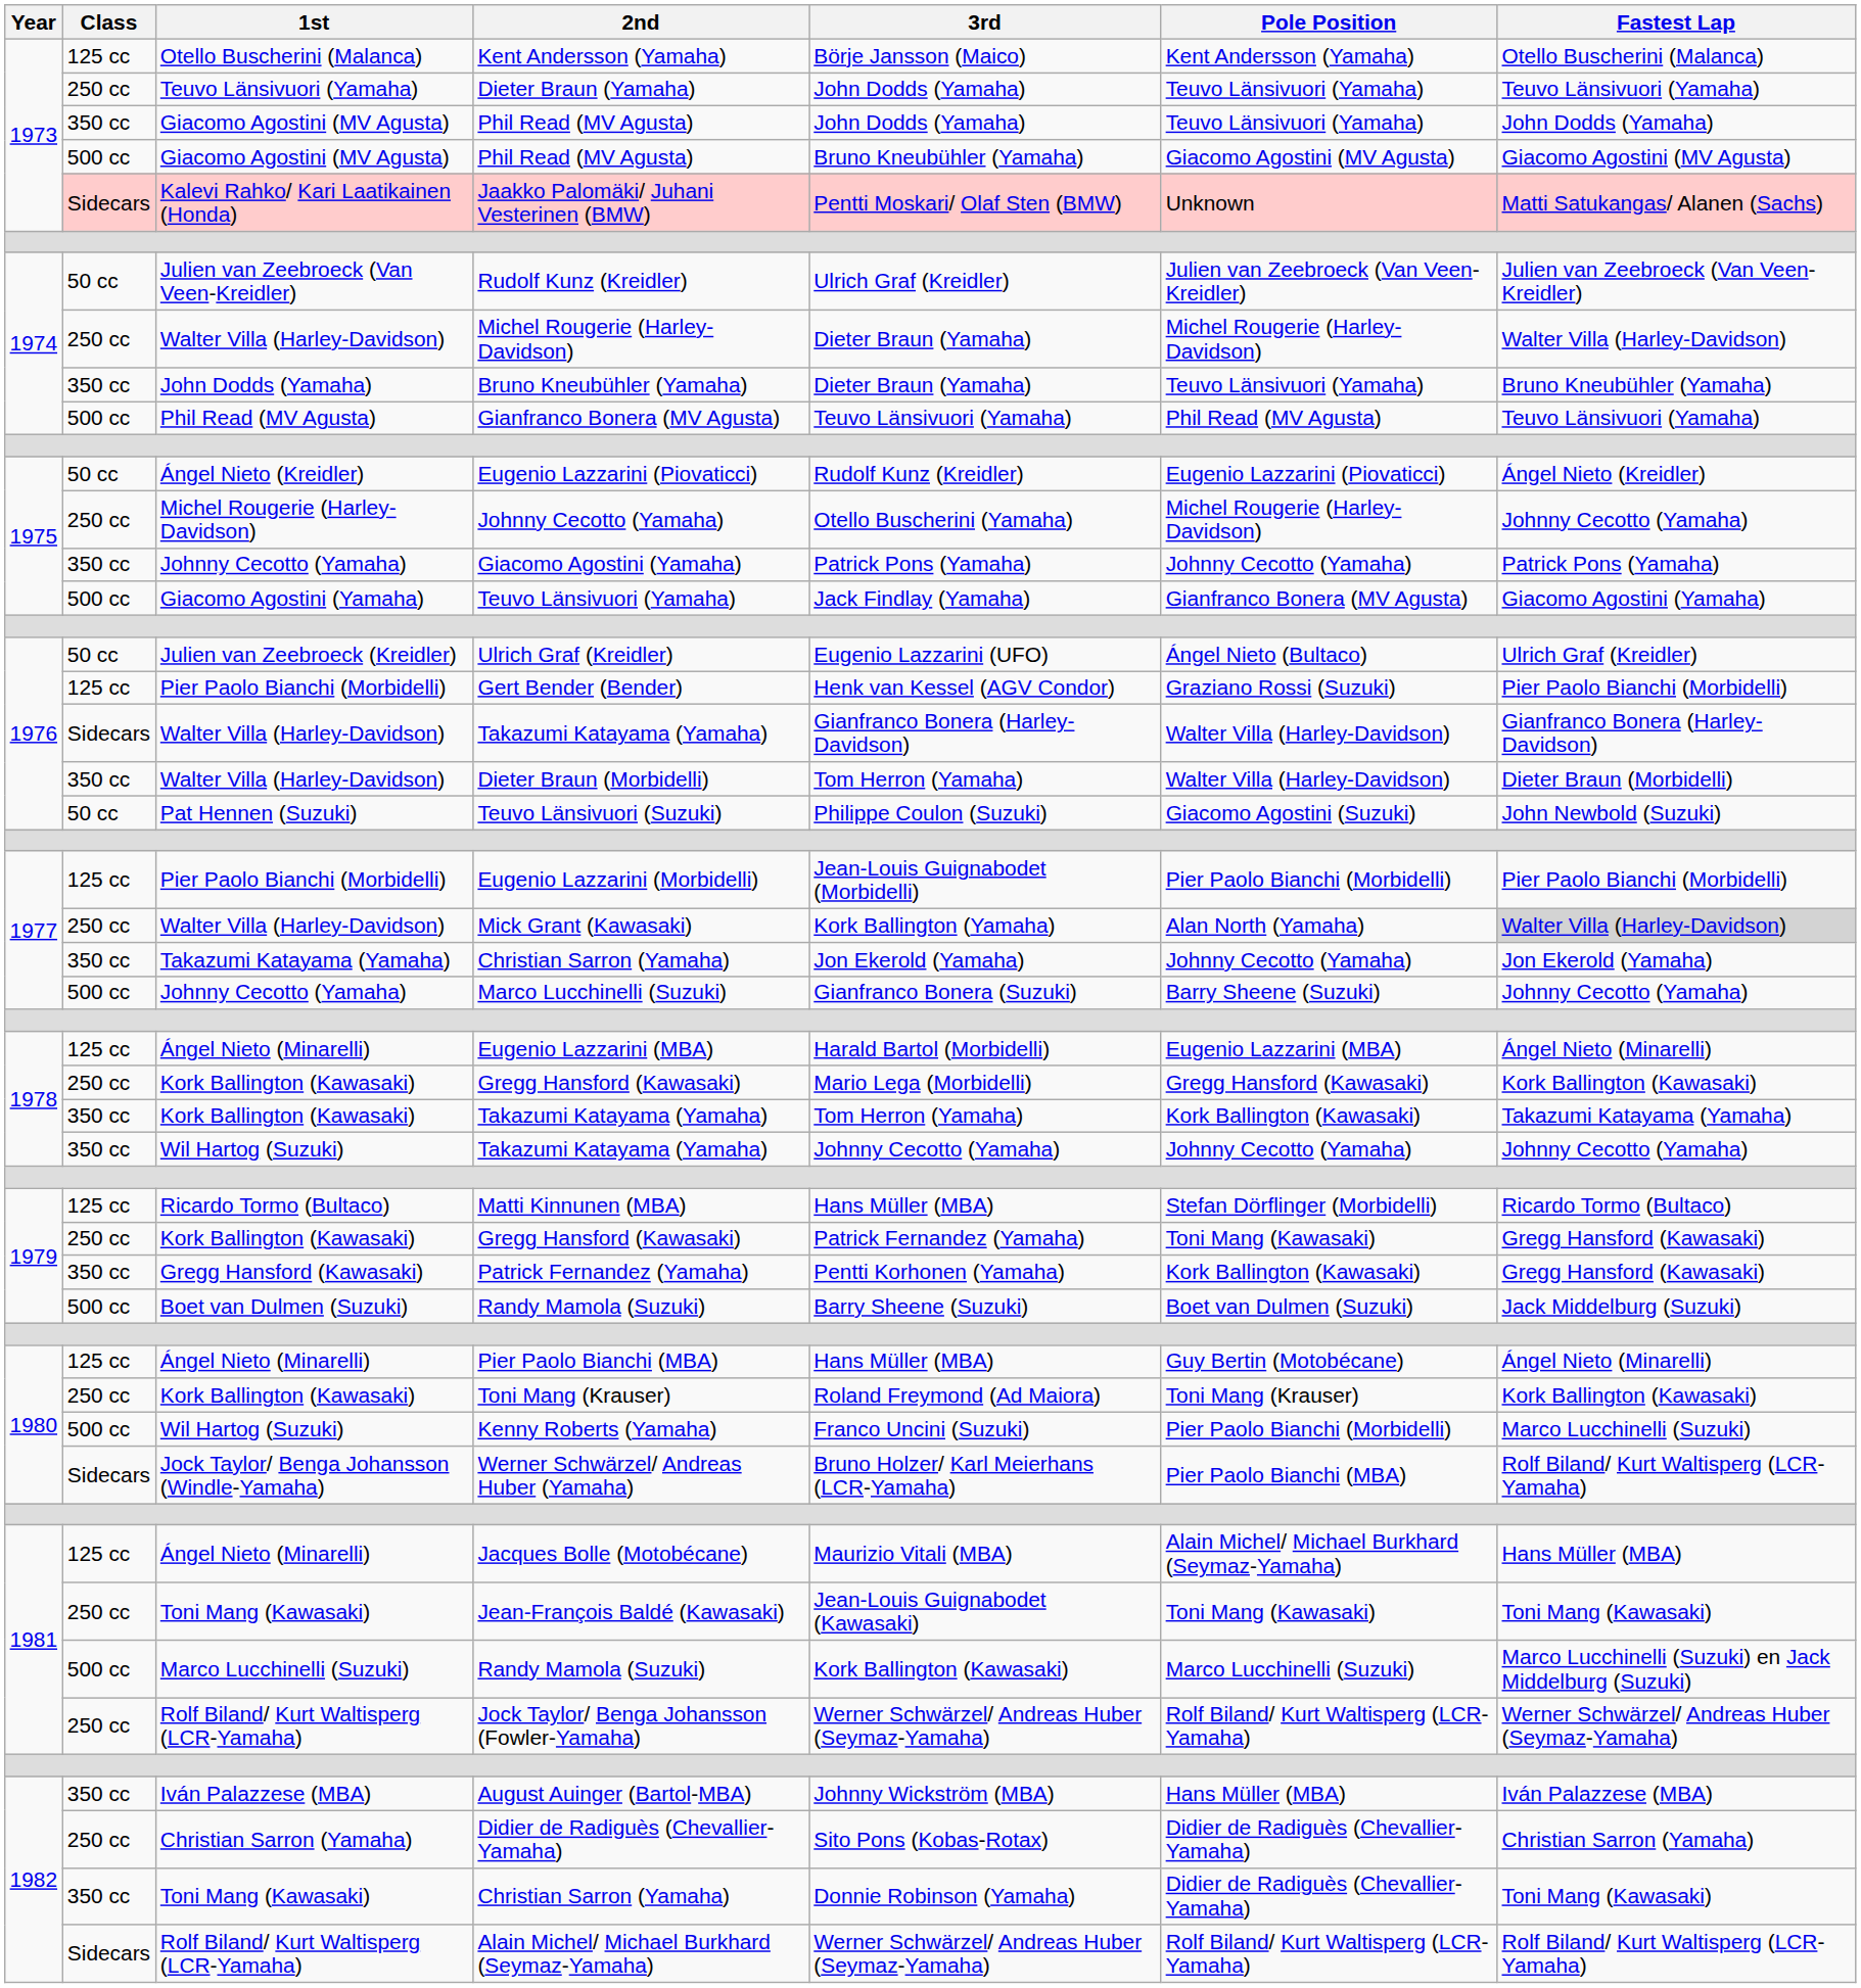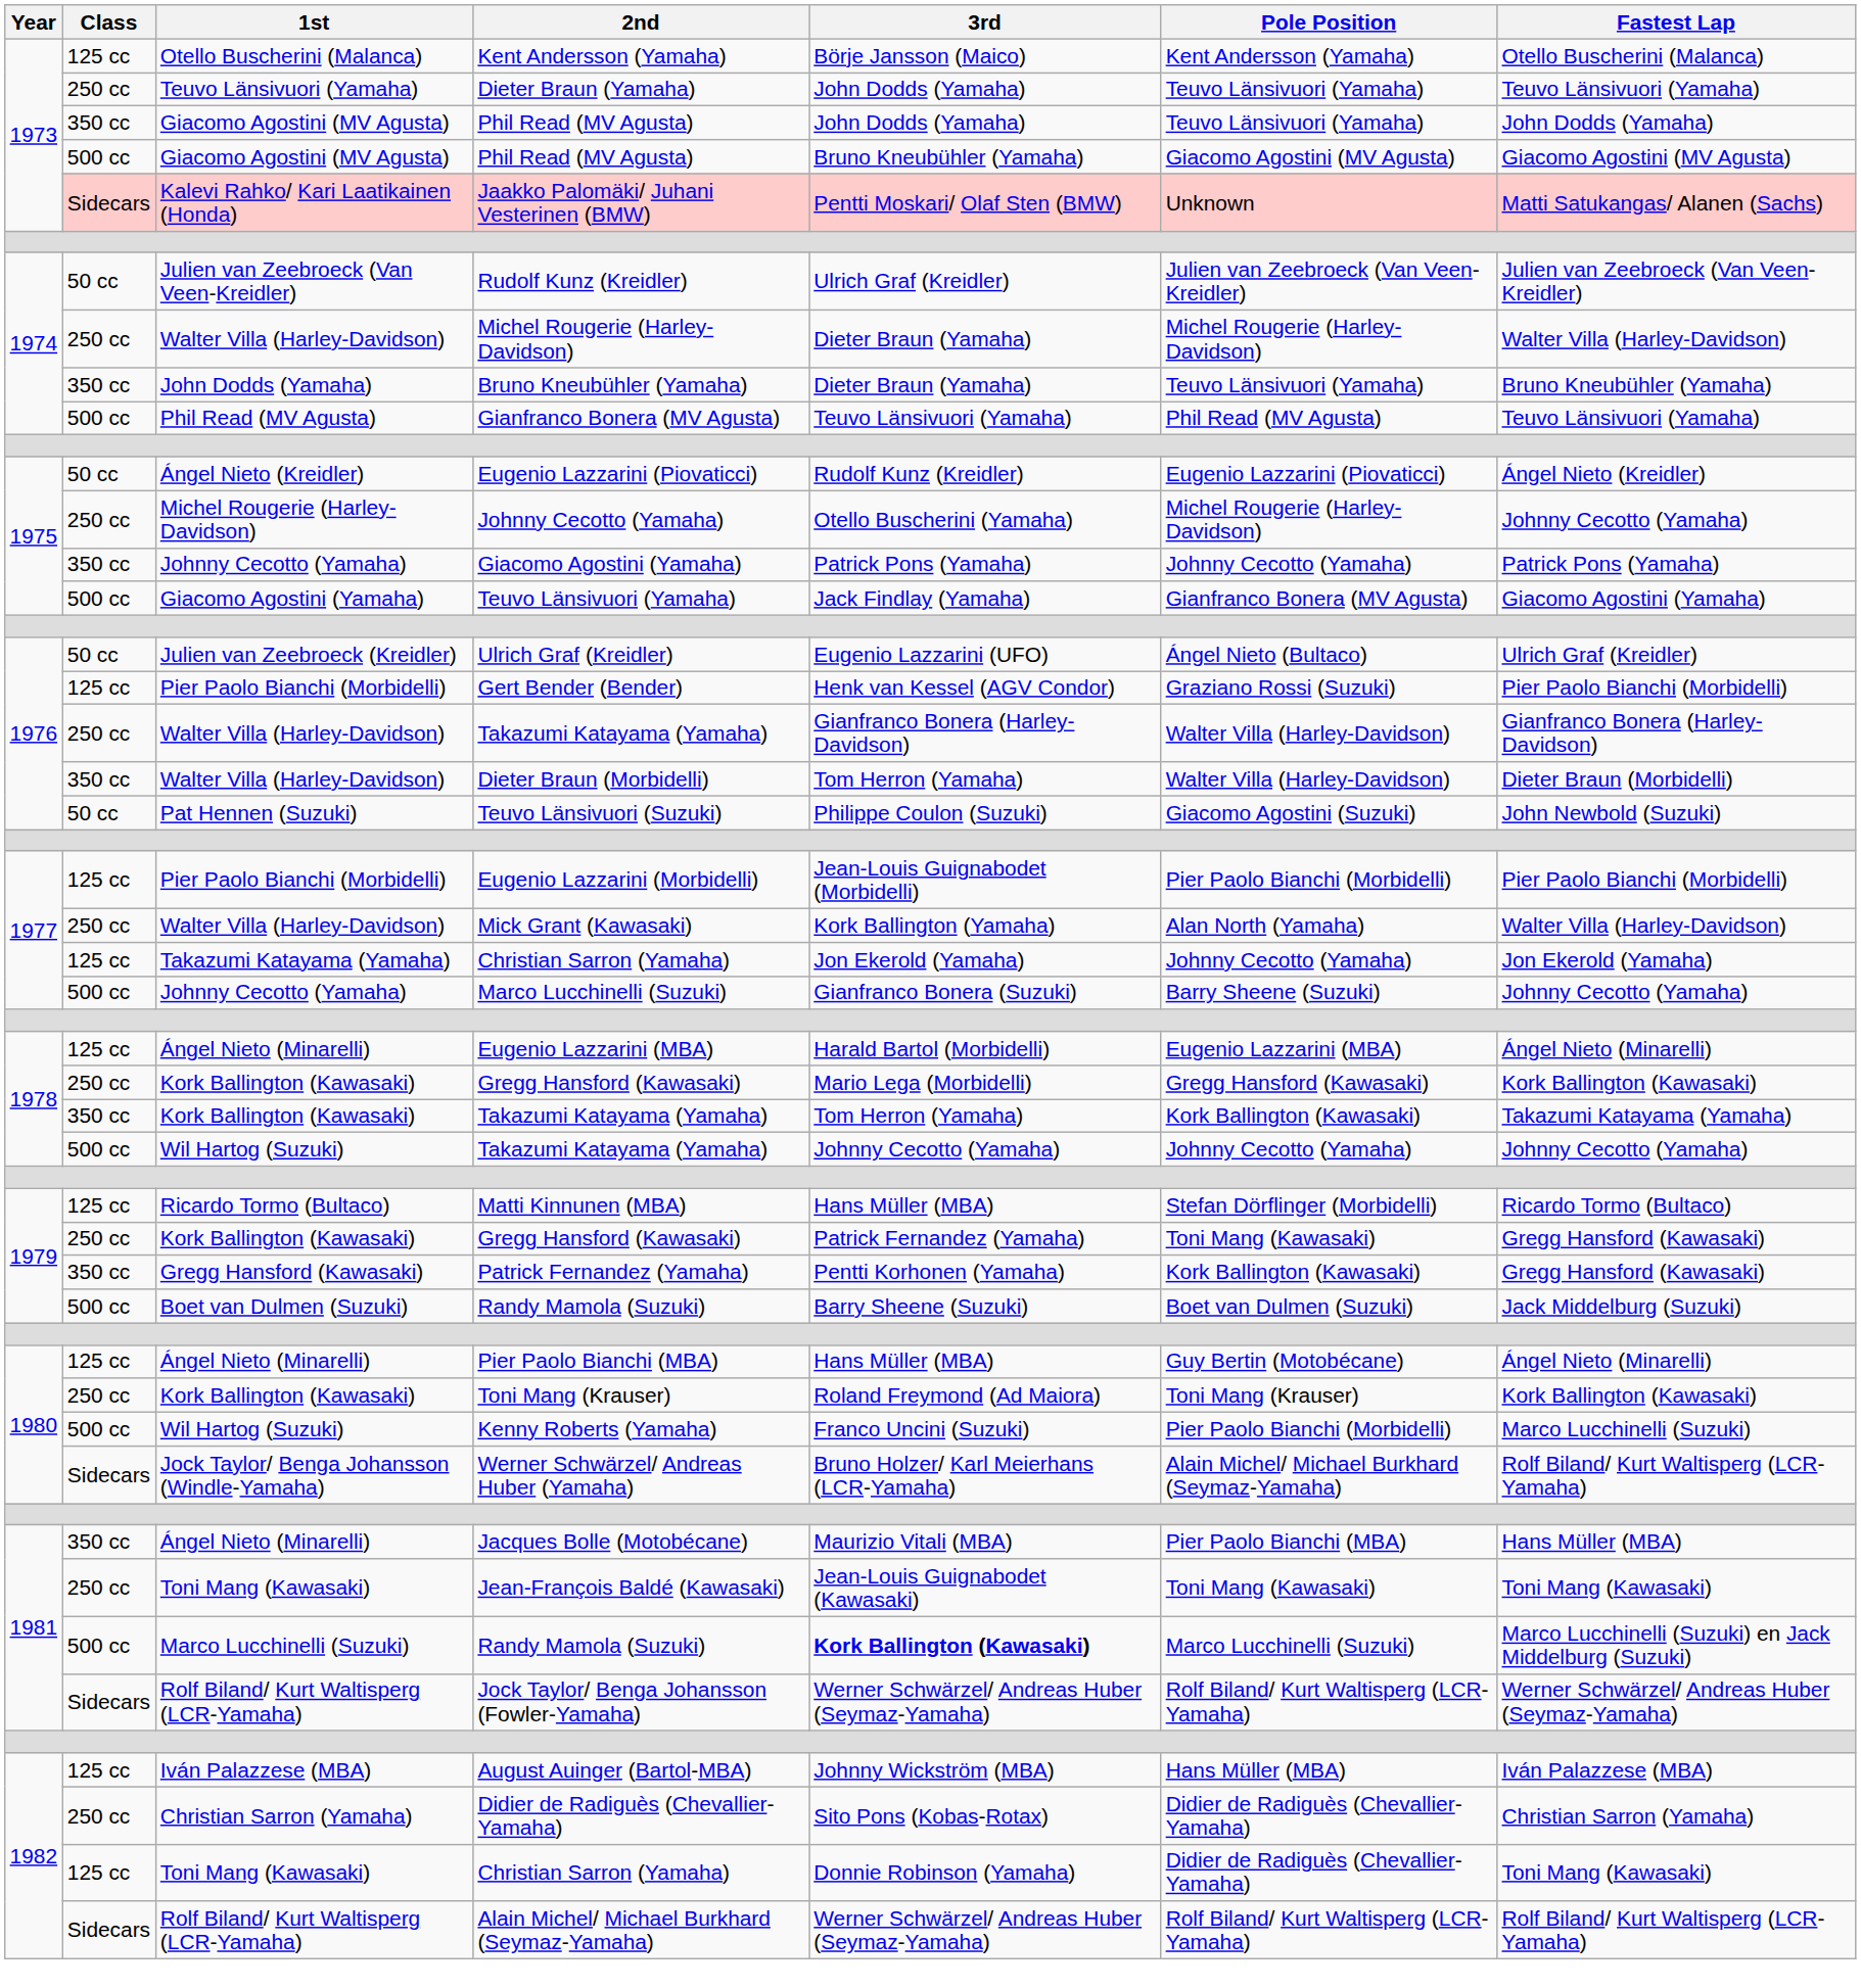Walter Villa (Harley-Davidson) / Takazumi Katayama (Yamaha) | Class: Sidecars -> 250 cc
Mick Grant (Kawasaki) | Fastest Lap: lightgrey background -> no background
Takazumi Katayama (Yamaha) / Christian Sarron (Yamaha) | Class: 350 cc -> 125 cc
Wil Hartog (Suzuki) / Takazumi Katayama (Yamaha) | Class: 350 cc -> 500 cc
Werner Schwärzel/ Andreas Huber (Yamaha) | Pole Position: Pier Paolo Bianchi (MBA) -> Alain Michel/ Michael Burkhard (Seymaz-Yamaha)
Jacques Bolle (Motobécane) | Class: 125 cc -> 350 cc
Jacques Bolle (Motobécane) | Pole Position: Alain Michel/ Michael Burkhard (Seymaz-Yamaha) -> Pier Paolo Bianchi (MBA)
Marco Lucchinelli (Suzuki) / Randy Mamola (Suzuki) | 3rd: normal -> bold
Jock Taylor/ Benga Johansson (Fowler-Yamaha) | Class: 250 cc -> Sidecars
August Auinger (Bartol-MBA) | Class: 350 cc -> 125 cc
Toni Mang (Kawasaki) / Christian Sarron (Yamaha) | Class: 350 cc -> 125 cc
